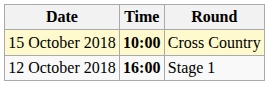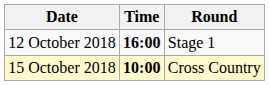rows swapped: 12 October 2018 <-> 15 October 2018
